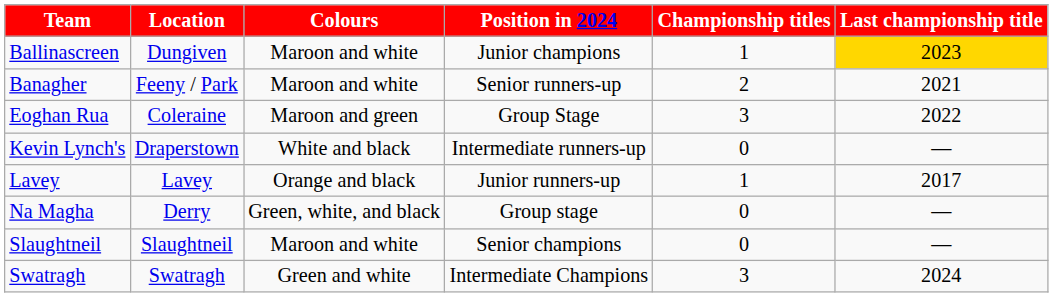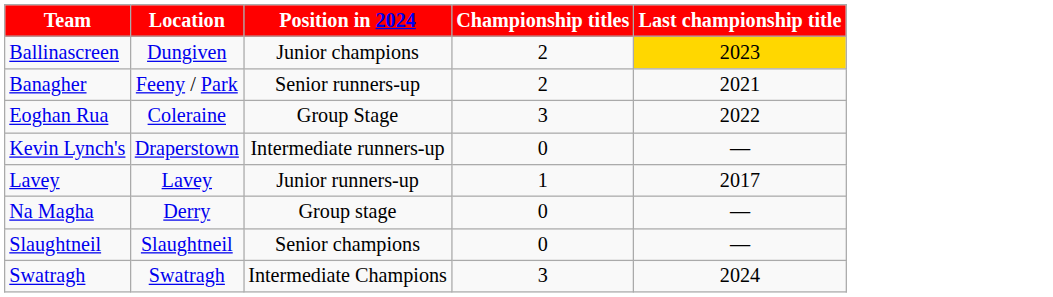- column: Colours | Maroon and white | Maroon and white | Maroon and green | White and black | Orange and black | Green, white, and black | Maroon and white | Green and white
Ballinascreen | Championship titles: 1 -> 2
